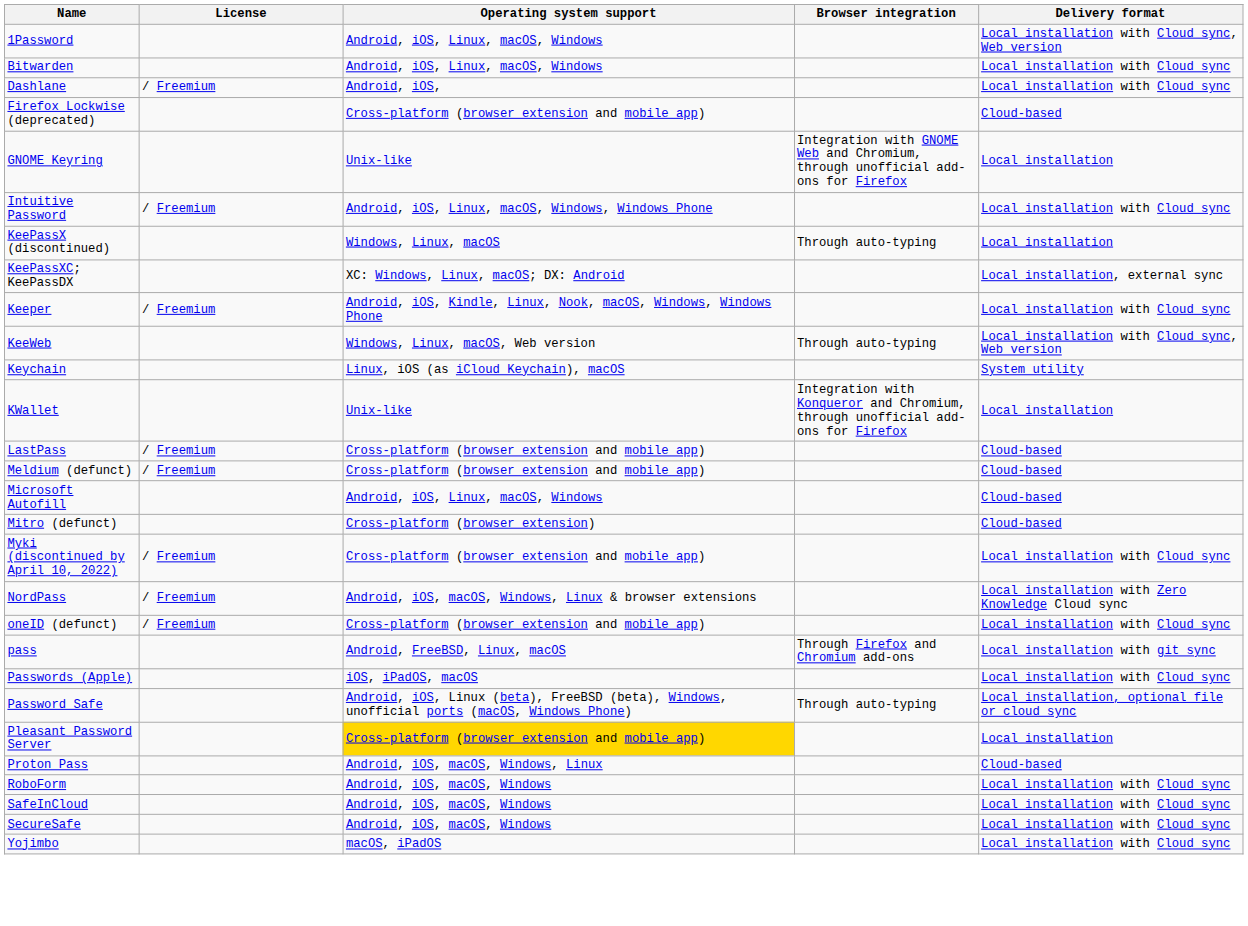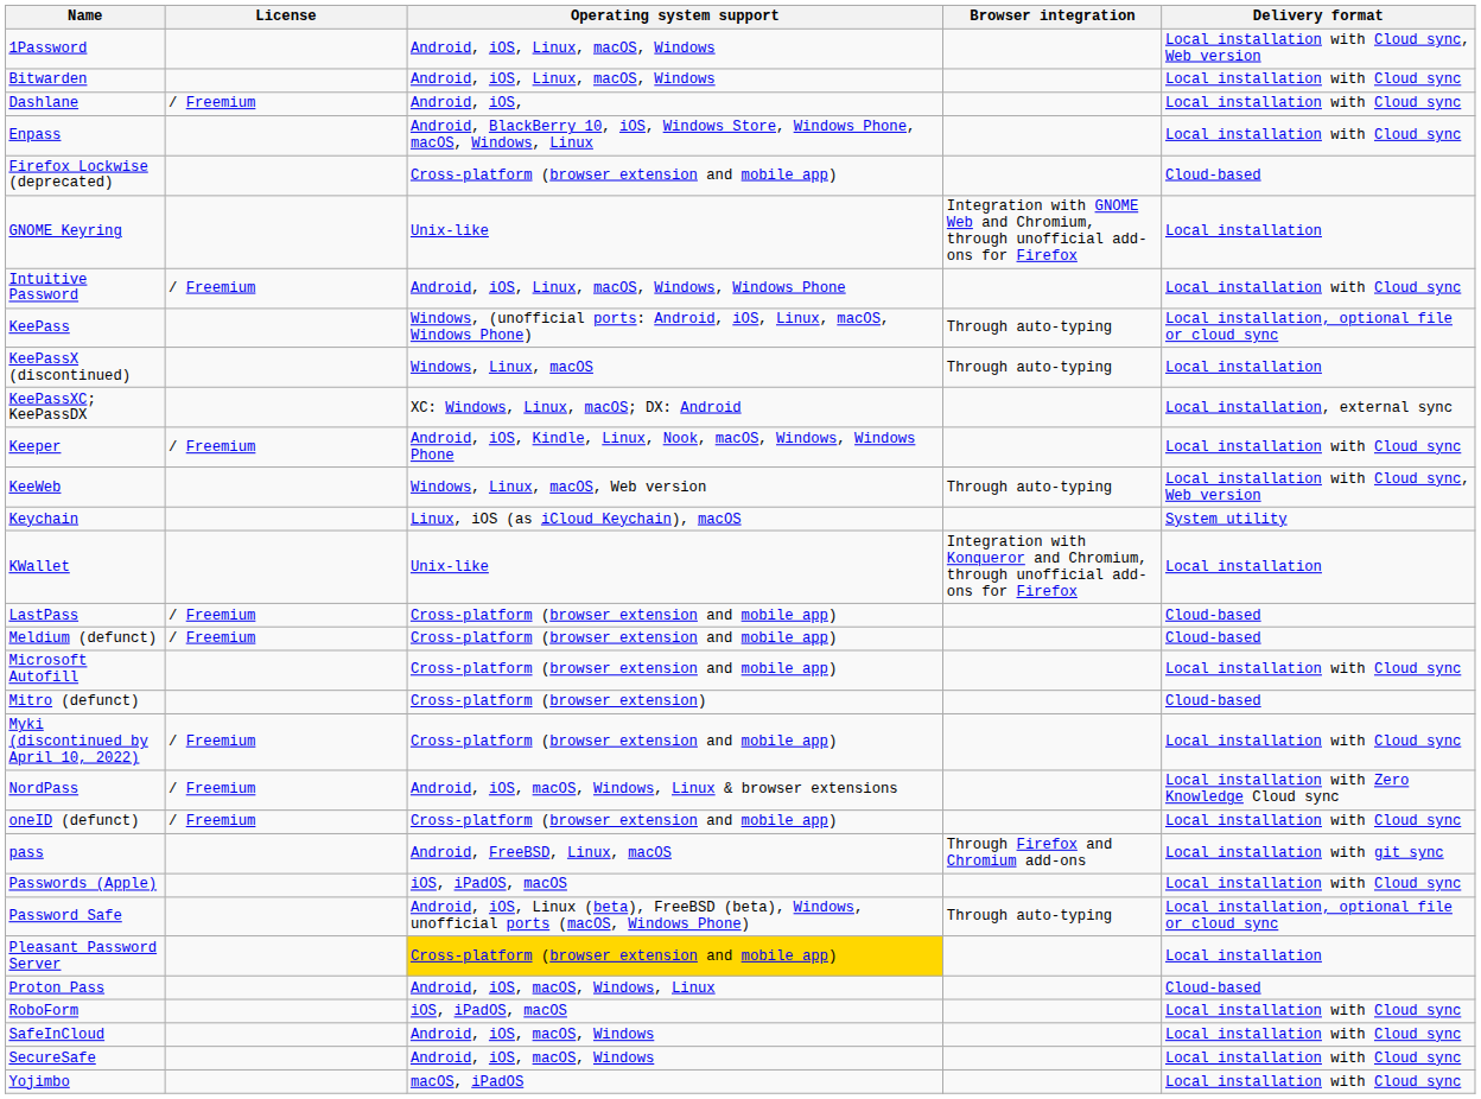+ row: Enpass | Android, BlackBerry 10, iOS, Windows Store, Windows Phone, macOS, Windows, Linux | Local installation with Cloud sync
+ row: KeePass | Windows, (unofficial ports: Android, iOS, Linux, macOS, Windows Phone) | Through auto-typing | Local installation, optional file or cloud sync
Microsoft Autofill | Operating system support: Android, iOS, Linux, macOS, Windows -> Cross-platform (browser extension and mobile app)
Microsoft Autofill | Delivery format: Cloud-based -> Local installation with Cloud sync
RoboForm | Operating system support: Android, iOS, macOS, Windows -> iOS, iPadOS, macOS
